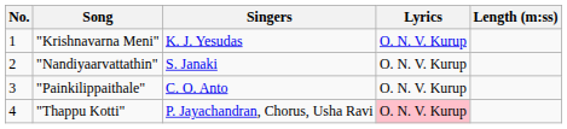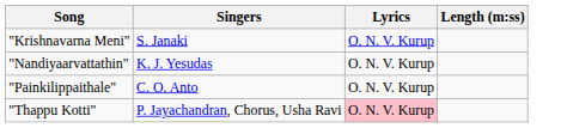- column: No. | 1 | 2 | 3 | 4
"Krishnavarna Meni" | Singers: K. J. Yesudas -> S. Janaki
"Nandiyaarvattathin" | Singers: S. Janaki -> K. J. Yesudas
